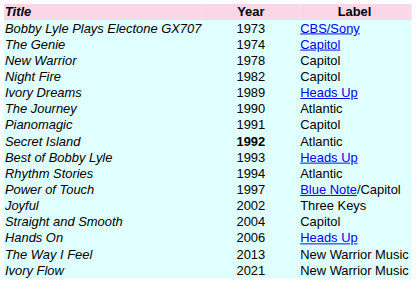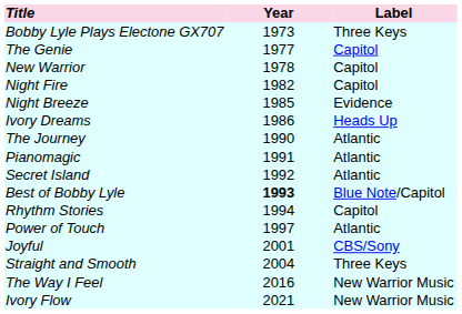Bobby Lyle Plays Electone GX707 | Label: CBS/Sony -> Three Keys
The Genie | Year: 1974 -> 1977
+ row: Night Breeze | 1985 | Evidence
Ivory Dreams | Year: 1989 -> 1986
Pianomagic | Label: Capitol -> Atlantic
Secret Island | Year: bold -> normal
Best of Bobby Lyle | Year: normal -> bold
Best of Bobby Lyle | Label: Heads Up -> Blue Note/Capitol
Rhythm Stories | Label: Atlantic -> Capitol
Power of Touch | Label: Blue Note/Capitol -> Atlantic
Joyful | Year: 2002 -> 2001
Joyful | Label: Three Keys -> CBS/Sony
Straight and Smooth | Label: Capitol -> Three Keys
- row: Hands On | 2006 | Heads Up
The Way I Feel | Year: 2013 -> 2016
